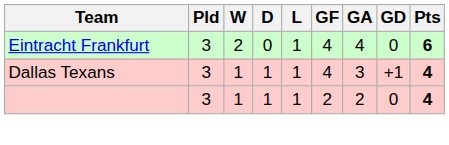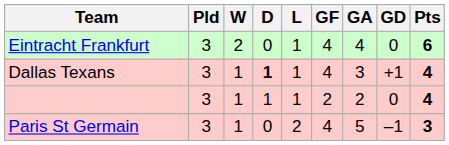Dallas Texans | D: normal -> bold
+ row: Paris St Germain | 3 | 1 | 0 | 2 | 4 | 5 | –1 | 3
